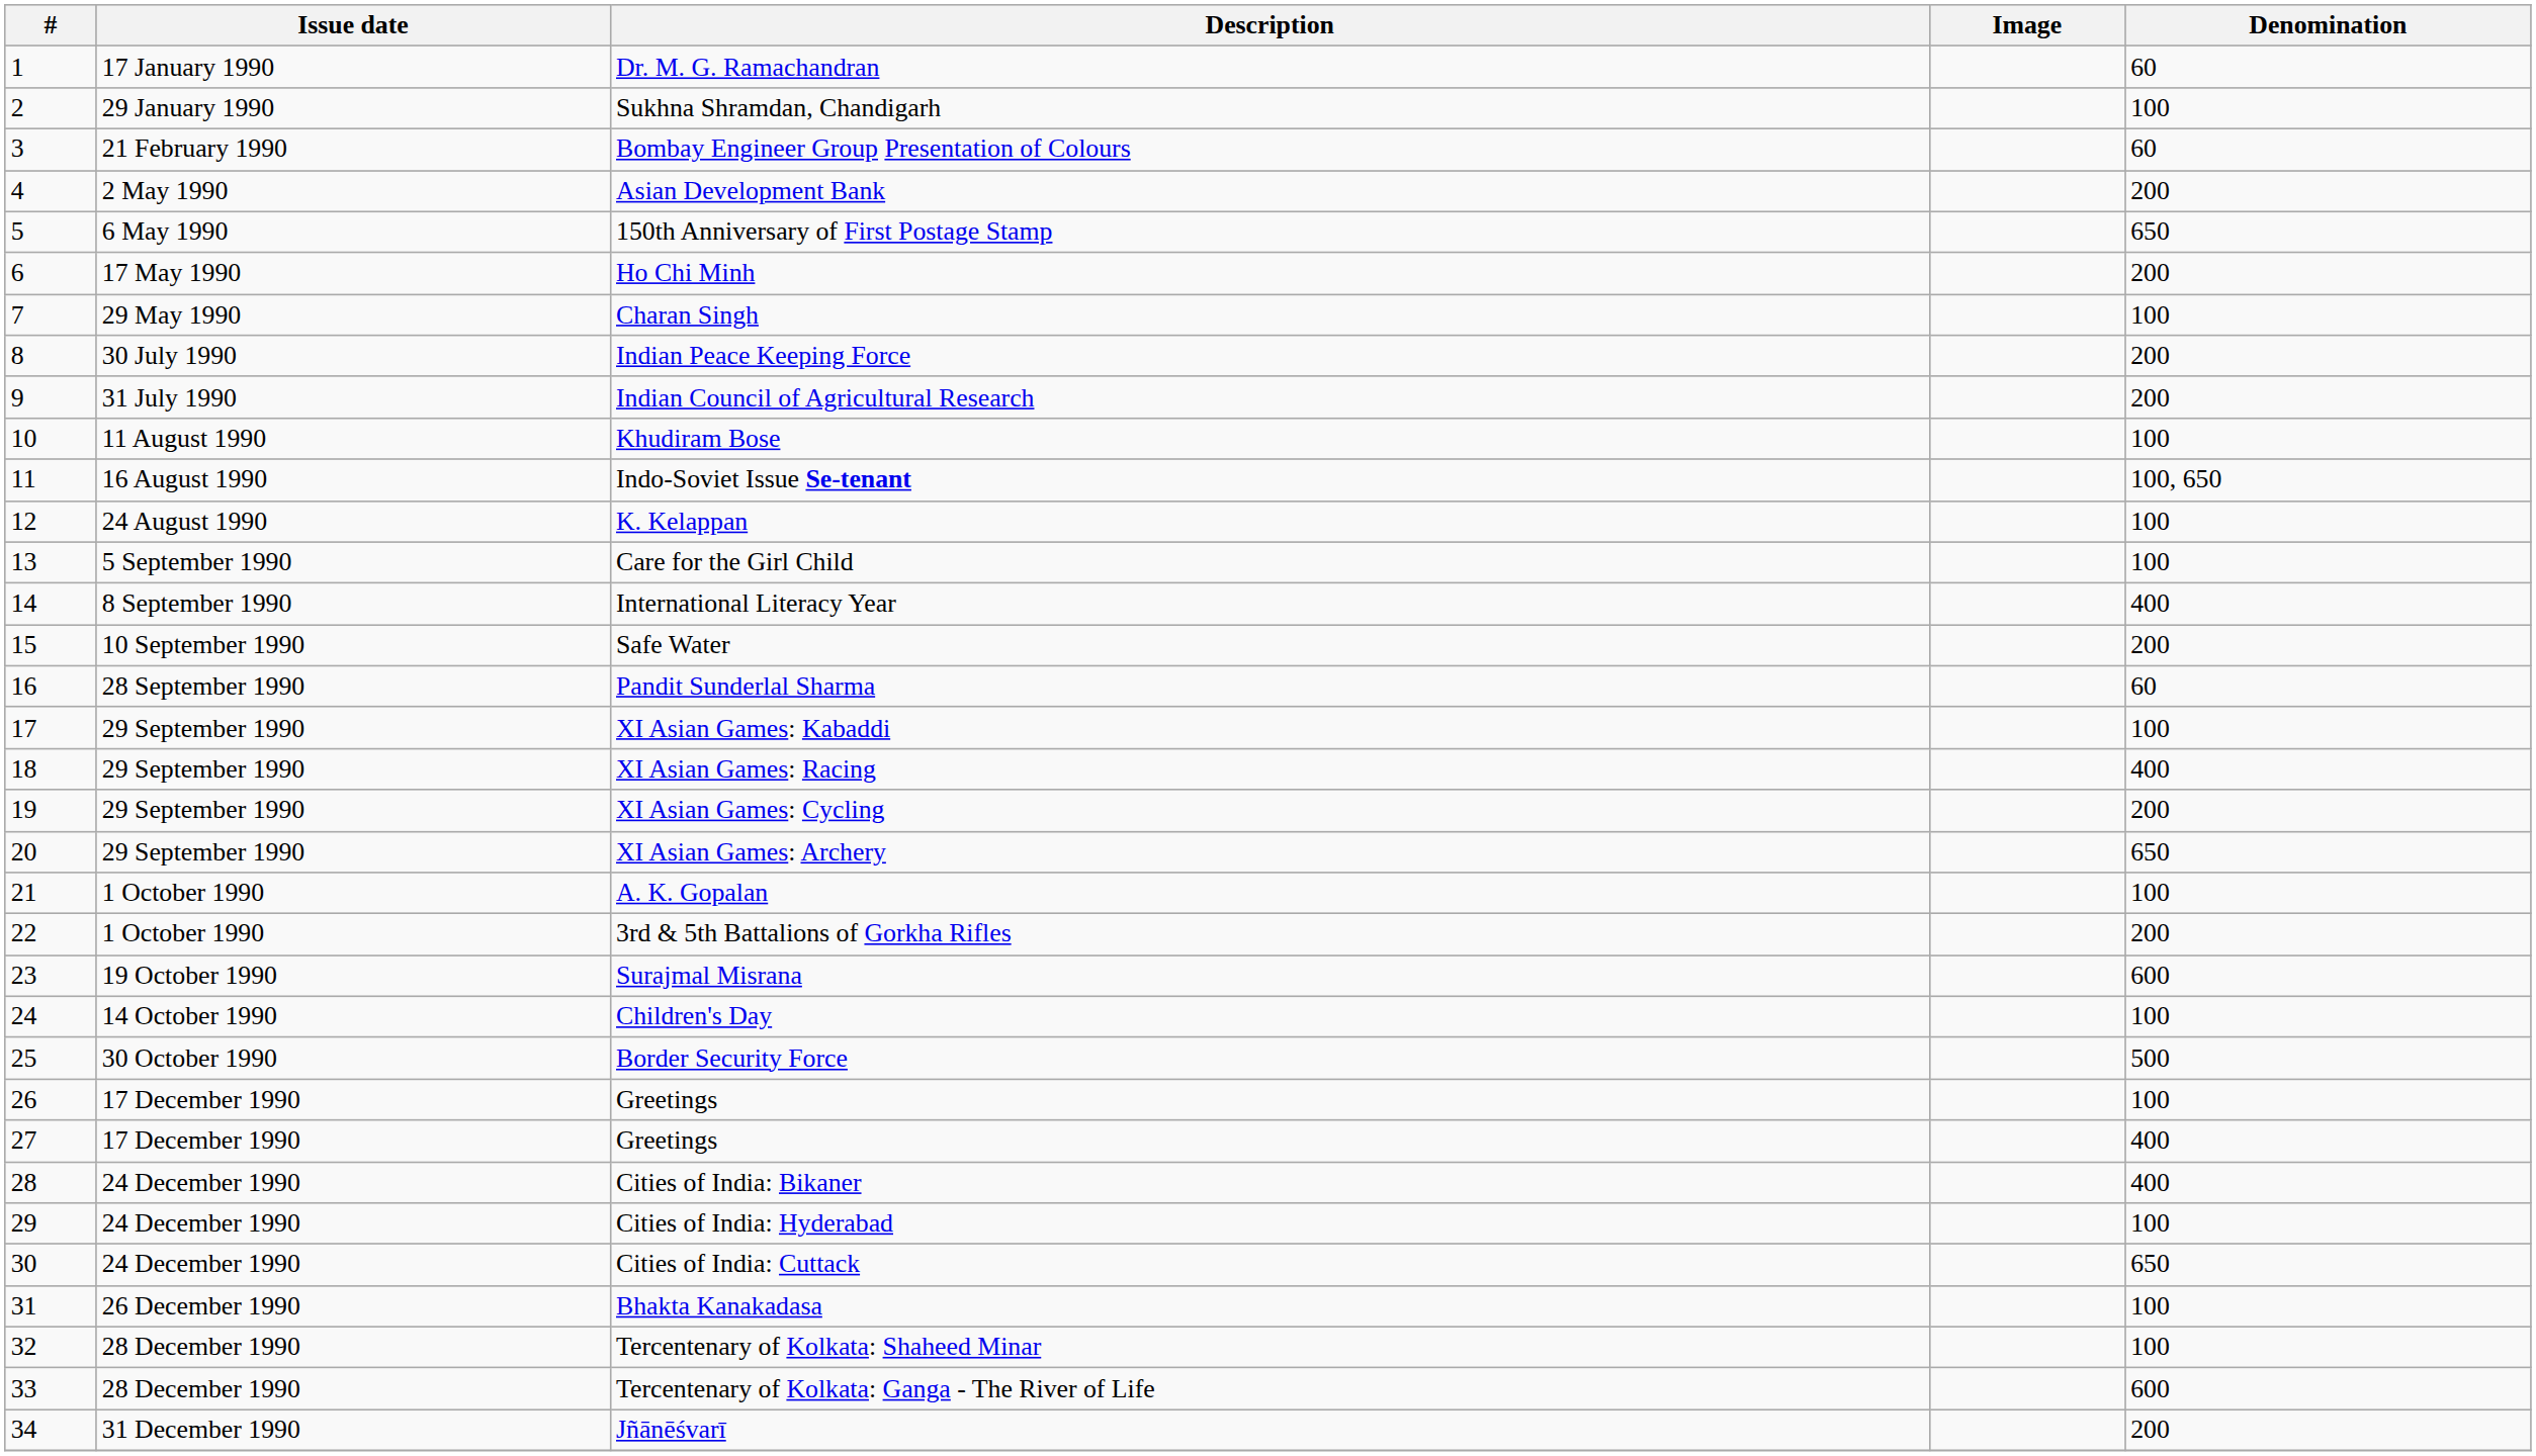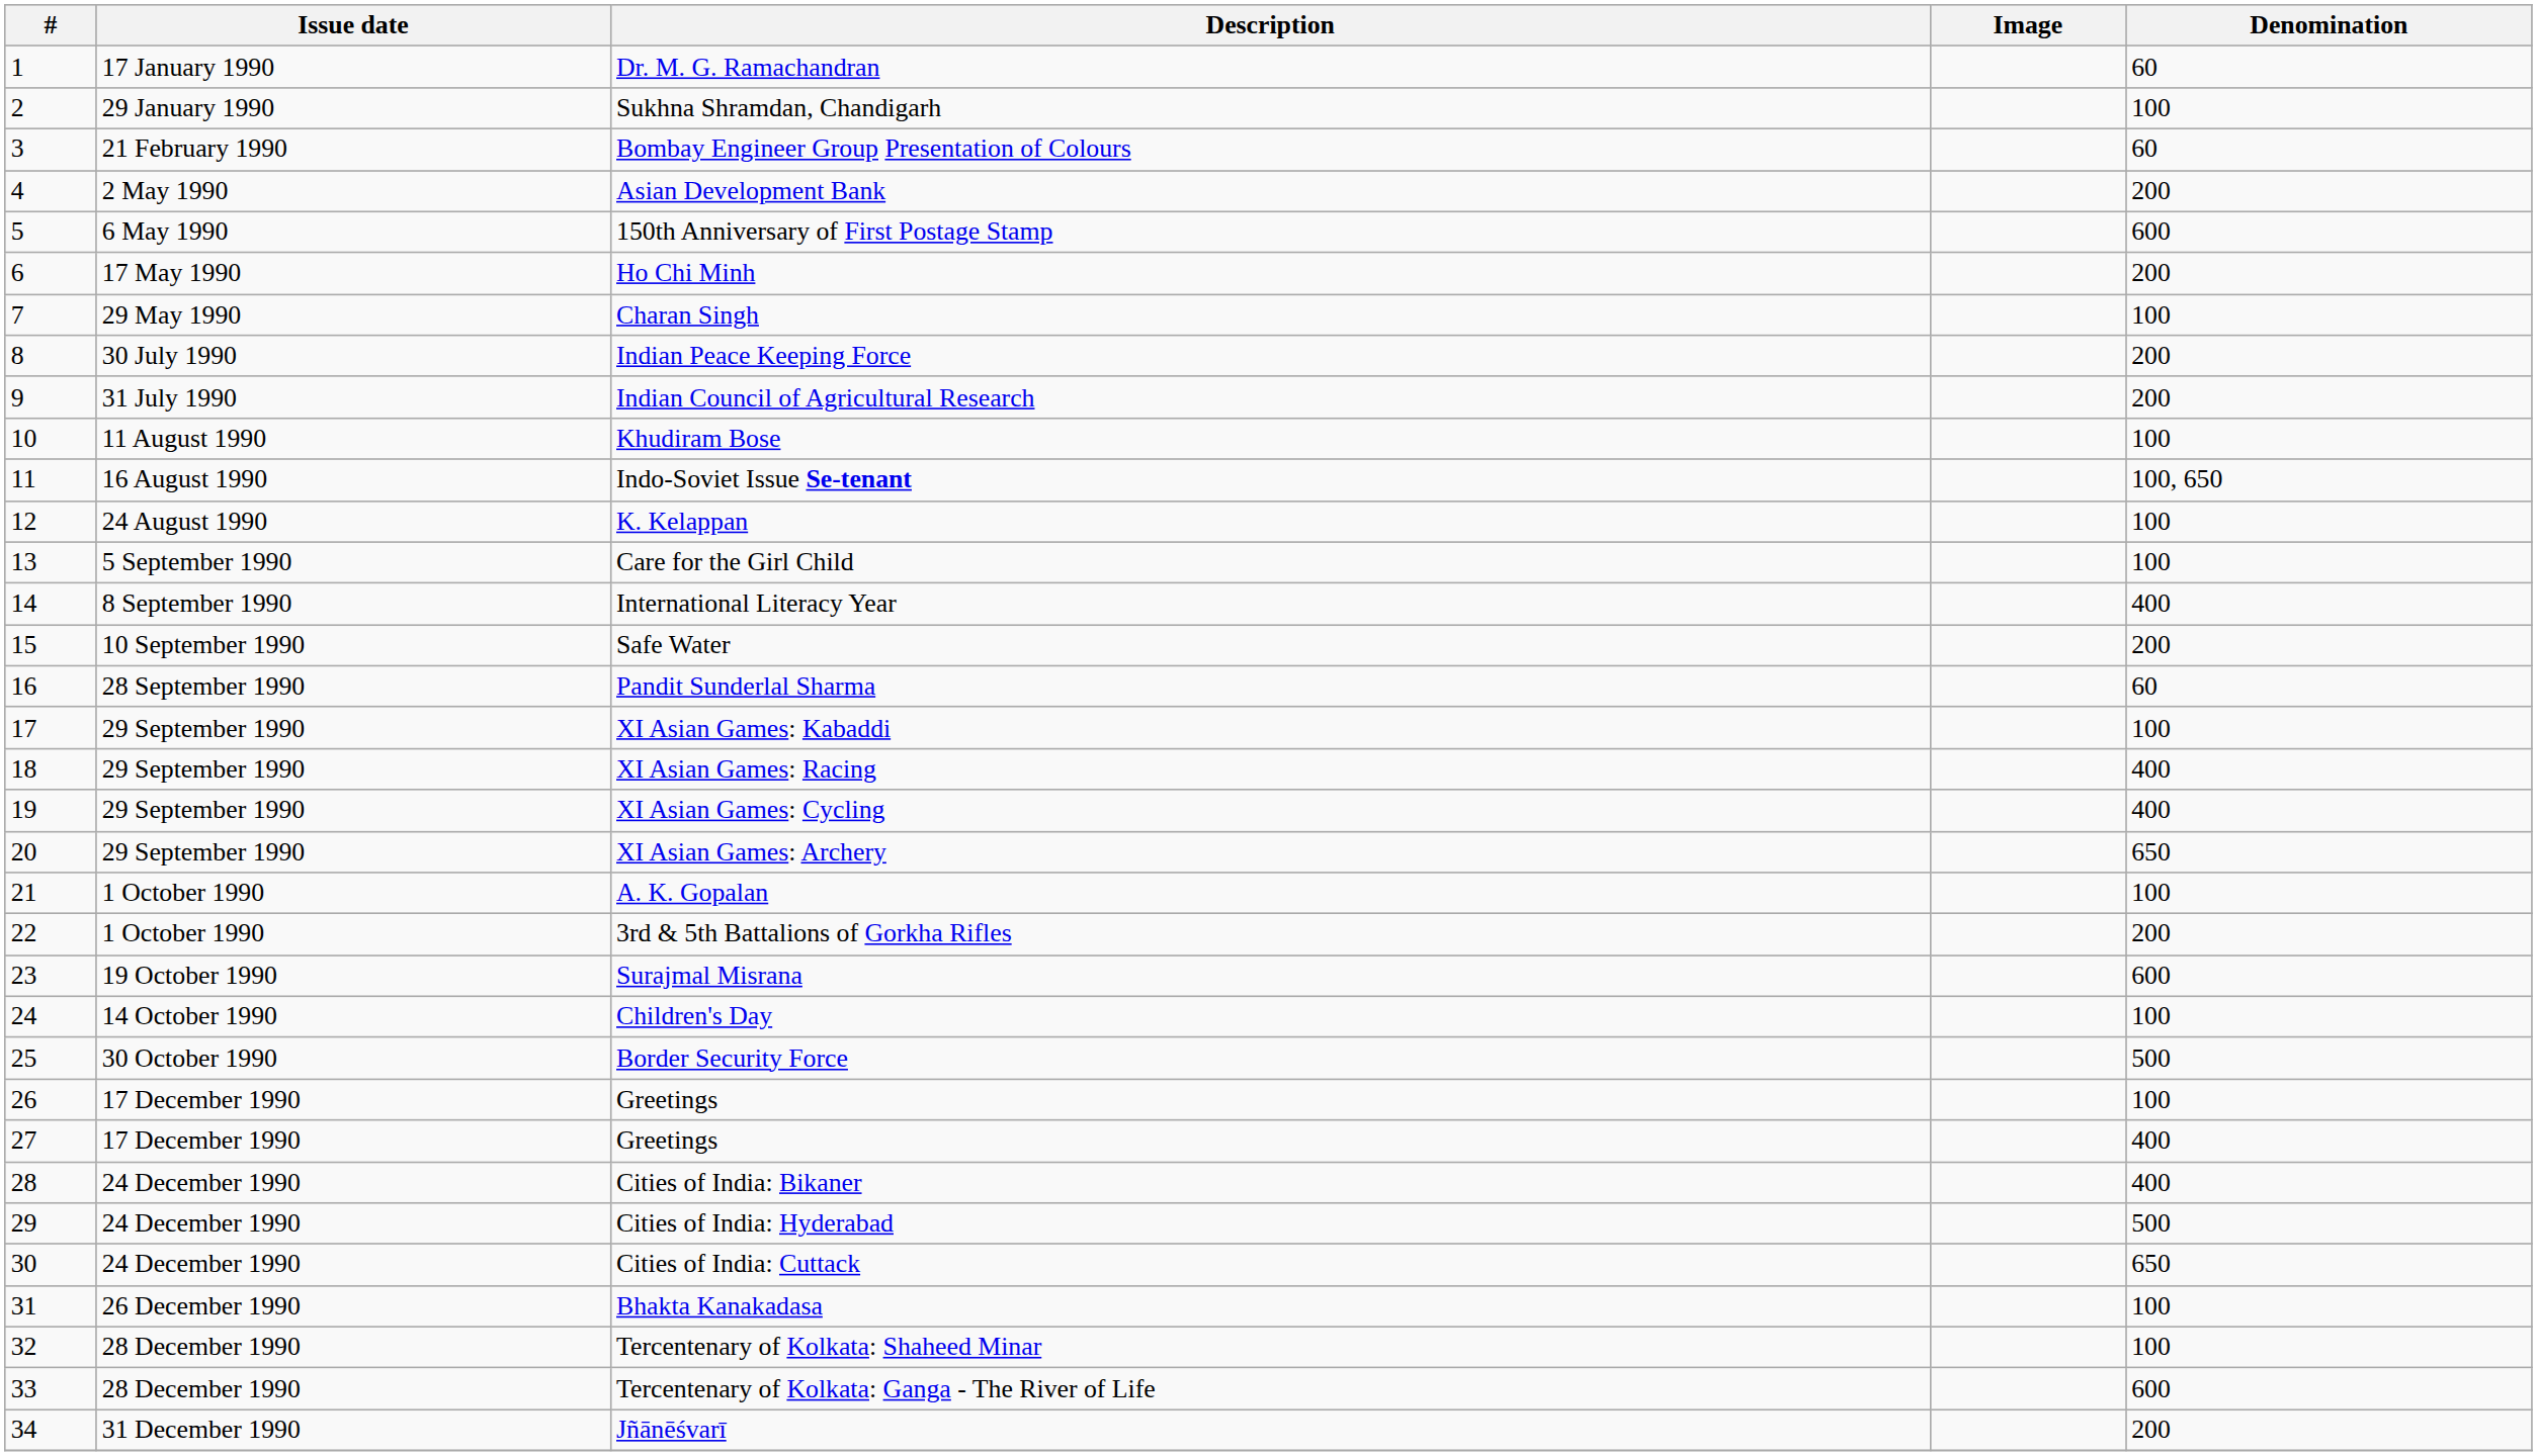150th Anniversary of First Postage Stamp | Denomination: 650 -> 600
XI Asian Games: Cycling | Denomination: 200 -> 400
Cities of India: Hyderabad | Denomination: 100 -> 500
